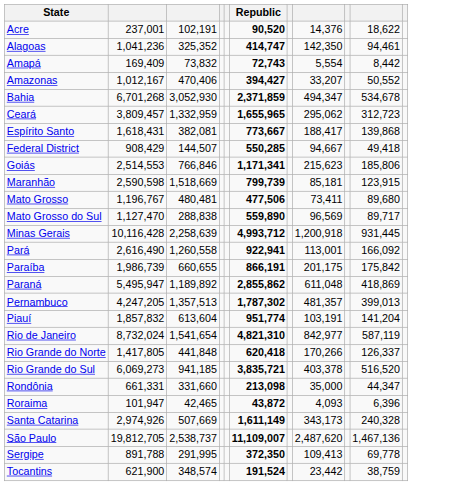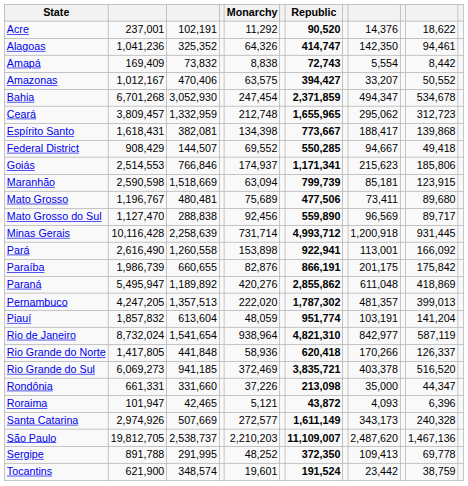+ column: Monarchy | 11,292 | 64,326 | 8,838 | 63,575 | 247,454 | 212,748 | 134,398 | 69,552 | 174,937 | 63,094 | 75,689 | 92,456 | 731,714 | 153,898 | 82,876 | 420,276 | 222,020 | 48,059 | 938,964 | 58,936 | 372,469 | 37,226 | 5,121 | 272,577 | 2,210,203 | 48,252 | 19,601
